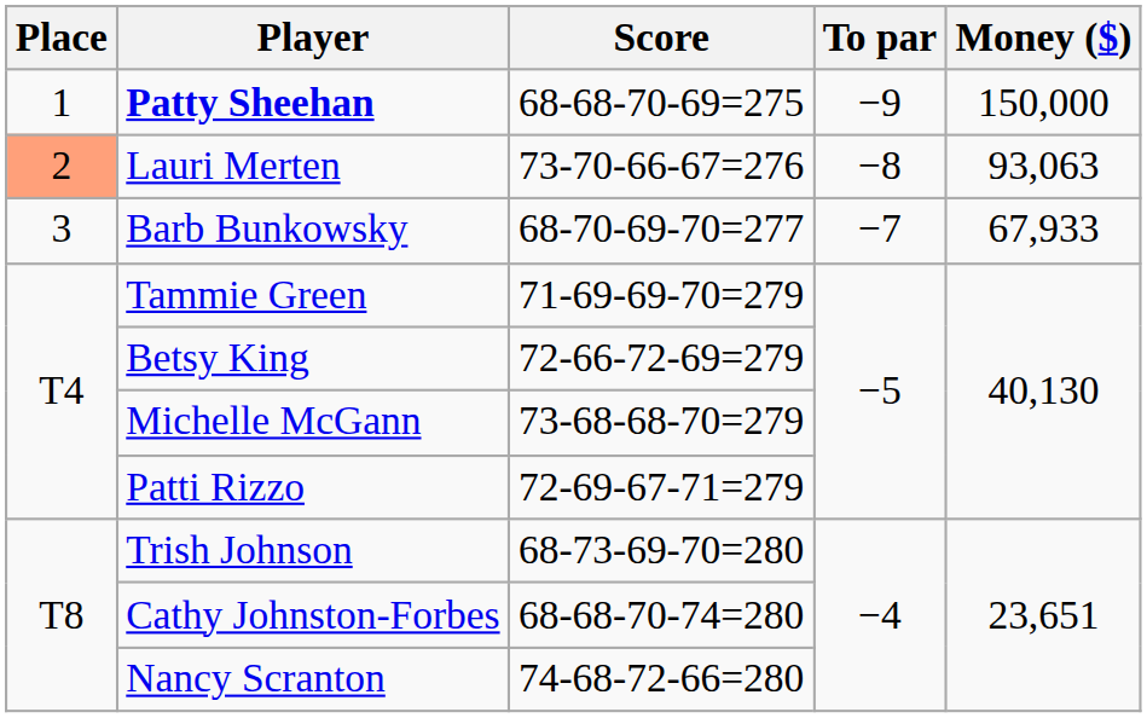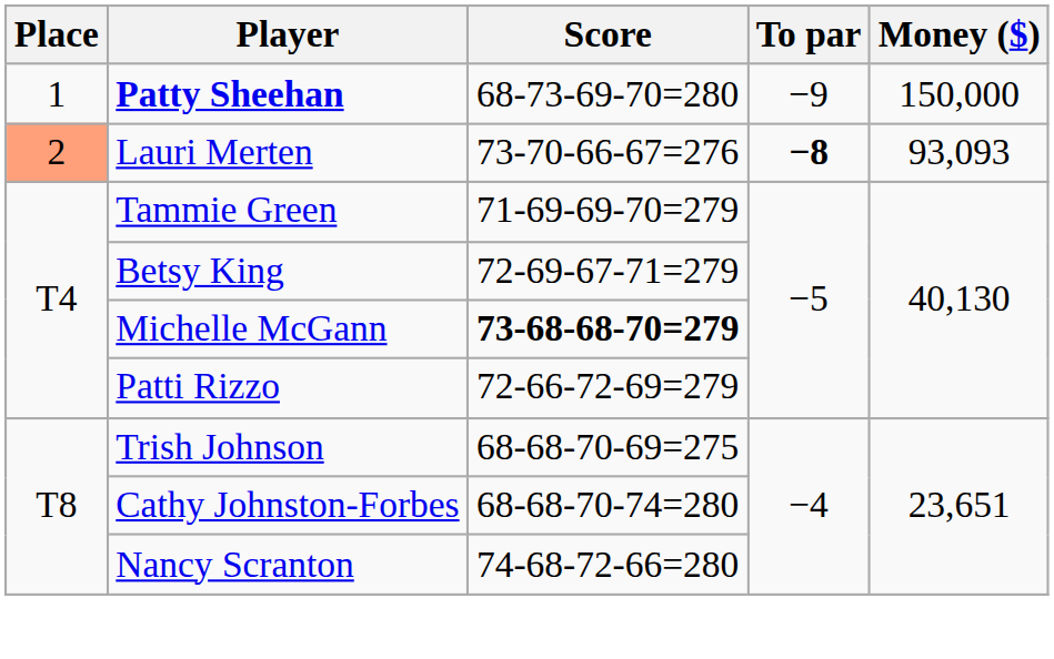Patty Sheehan | Score: 68-68-70-69=275 -> 68-73-69-70=280
Lauri Merten | To par: normal -> bold
Lauri Merten | Money ($): 93,063 -> 93,093
- row: 3 | Barb Bunkowsky | 68-70-69-70=277 | −7 | 67,933
Betsy King | Score: 72-66-72-69=279 -> 72-69-67-71=279
Michelle McGann | Score: normal -> bold
Patti Rizzo | Score: 72-69-67-71=279 -> 72-66-72-69=279
Trish Johnson | Score: 68-73-69-70=280 -> 68-68-70-69=275
